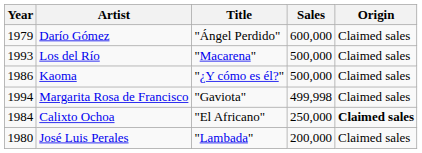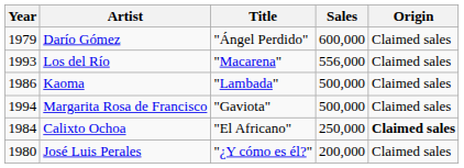Los del Río | Sales: 500,000 -> 556,000
Kaoma | Title: "¿Y cómo es él?" -> "Lambada"
Margarita Rosa de Francisco | Sales: 499,998 -> 500,000
José Luis Perales | Title: "Lambada" -> "¿Y cómo es él?"
